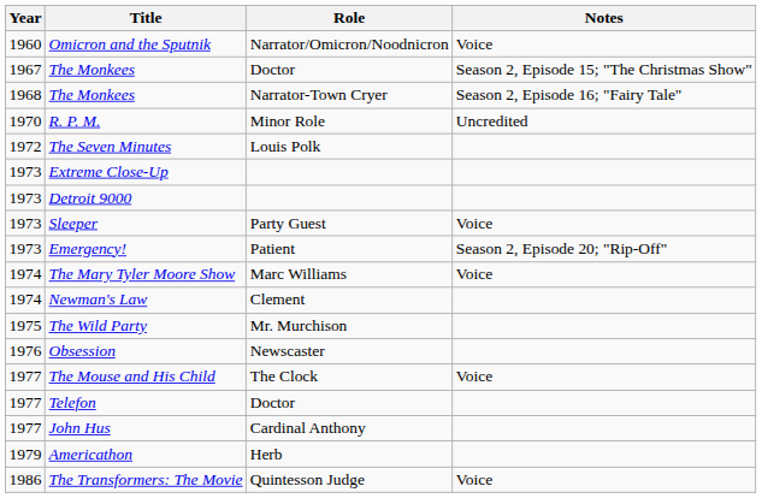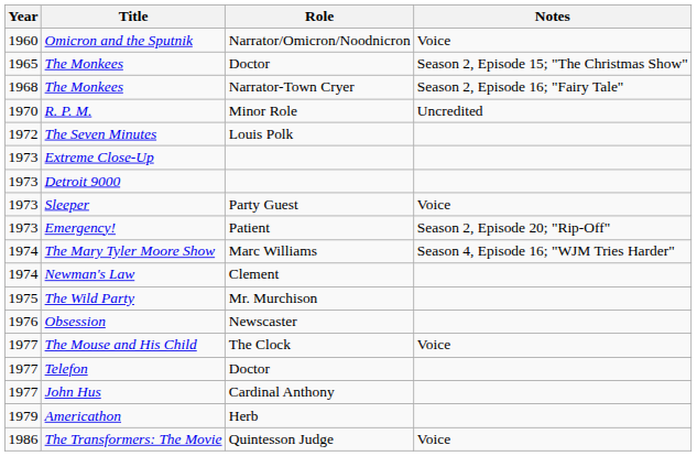The Monkees / Doctor | Year: 1967 -> 1965
The Mary Tyler Moore Show | Notes: Voice -> Season 4, Episode 16; "WJM Tries Harder"
